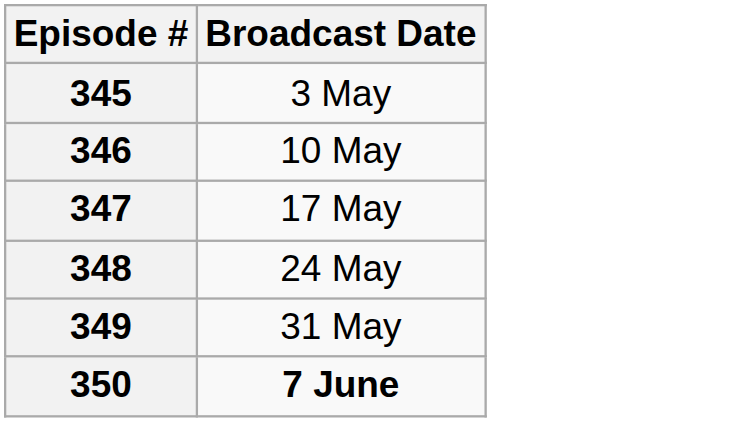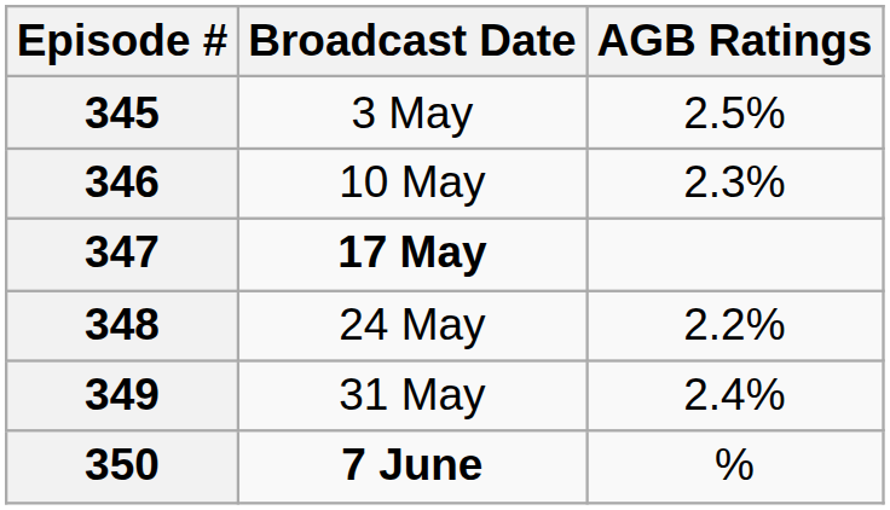+ column: AGB Ratings | 2.5% | 2.3% | 2.2% | 2.4% | %
347 | Broadcast Date: normal -> bold
